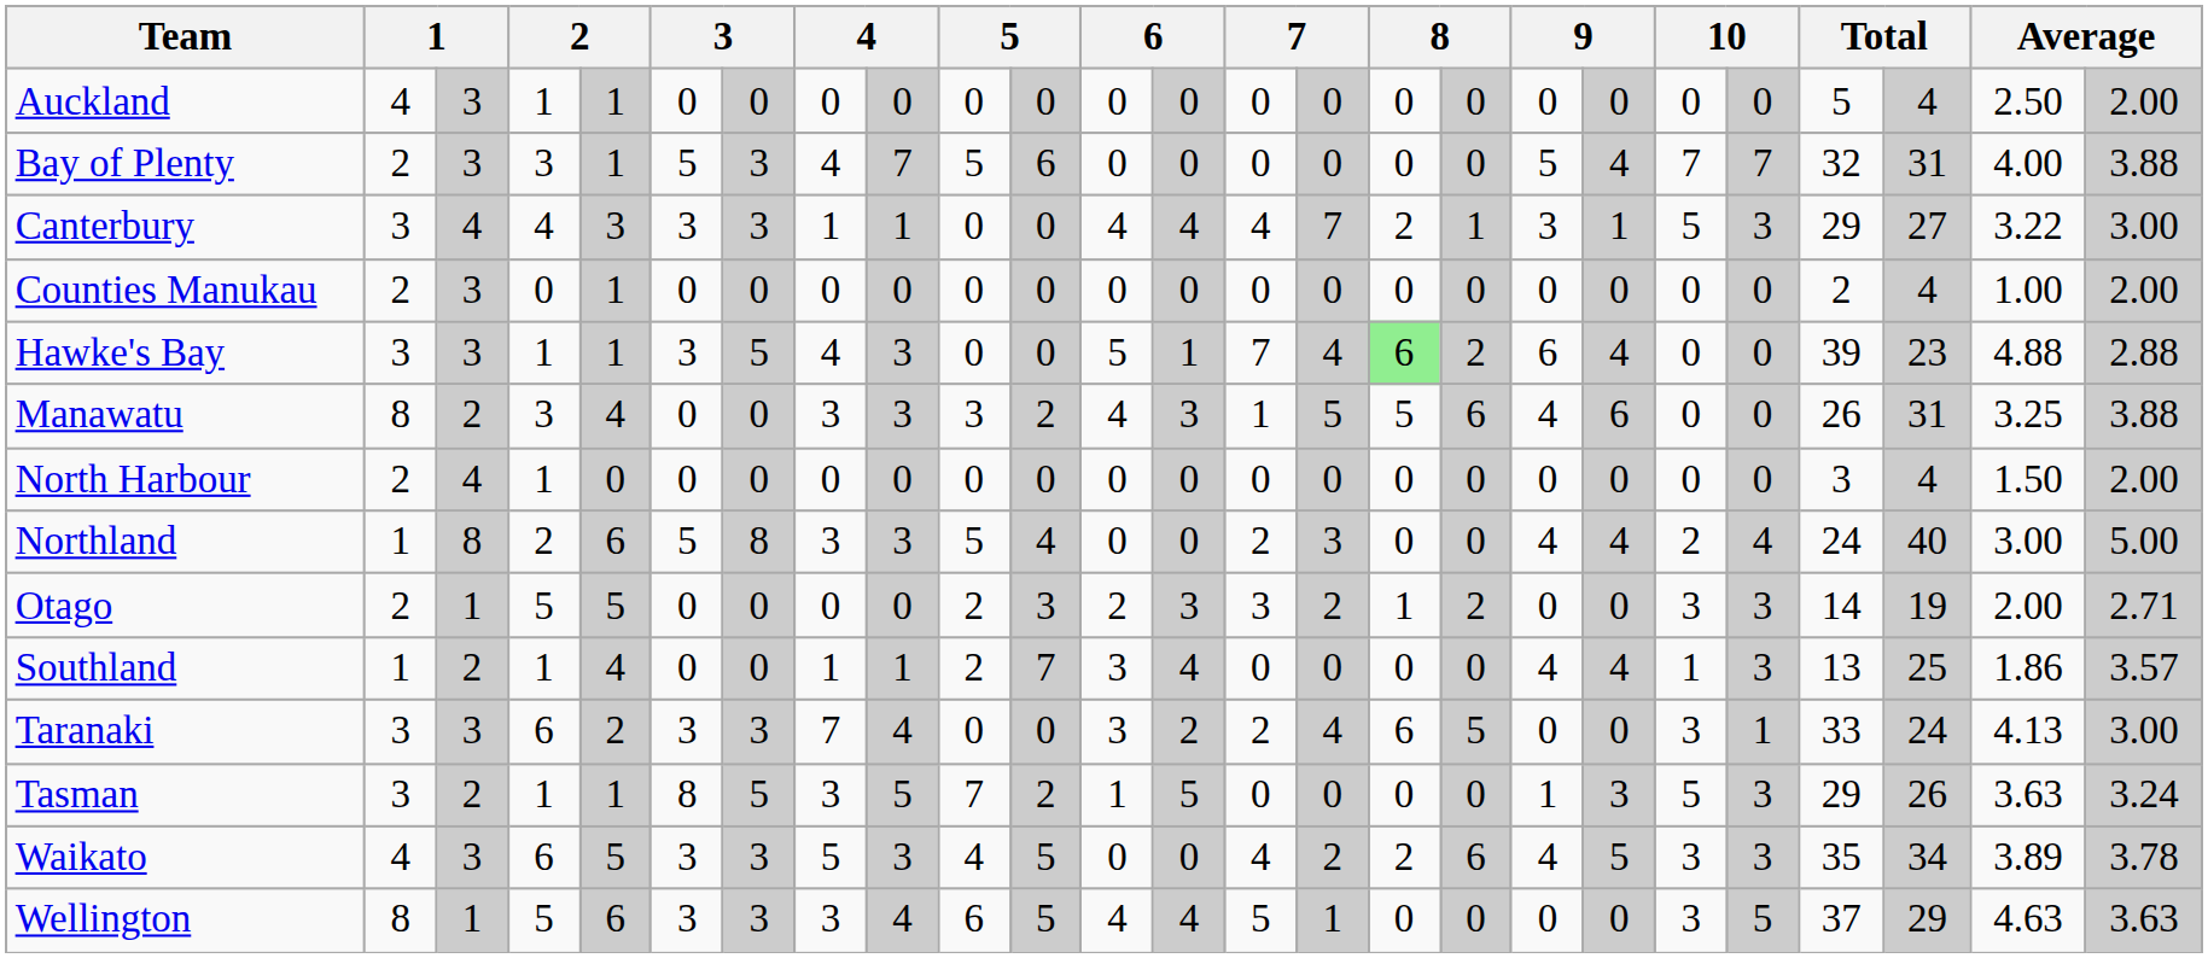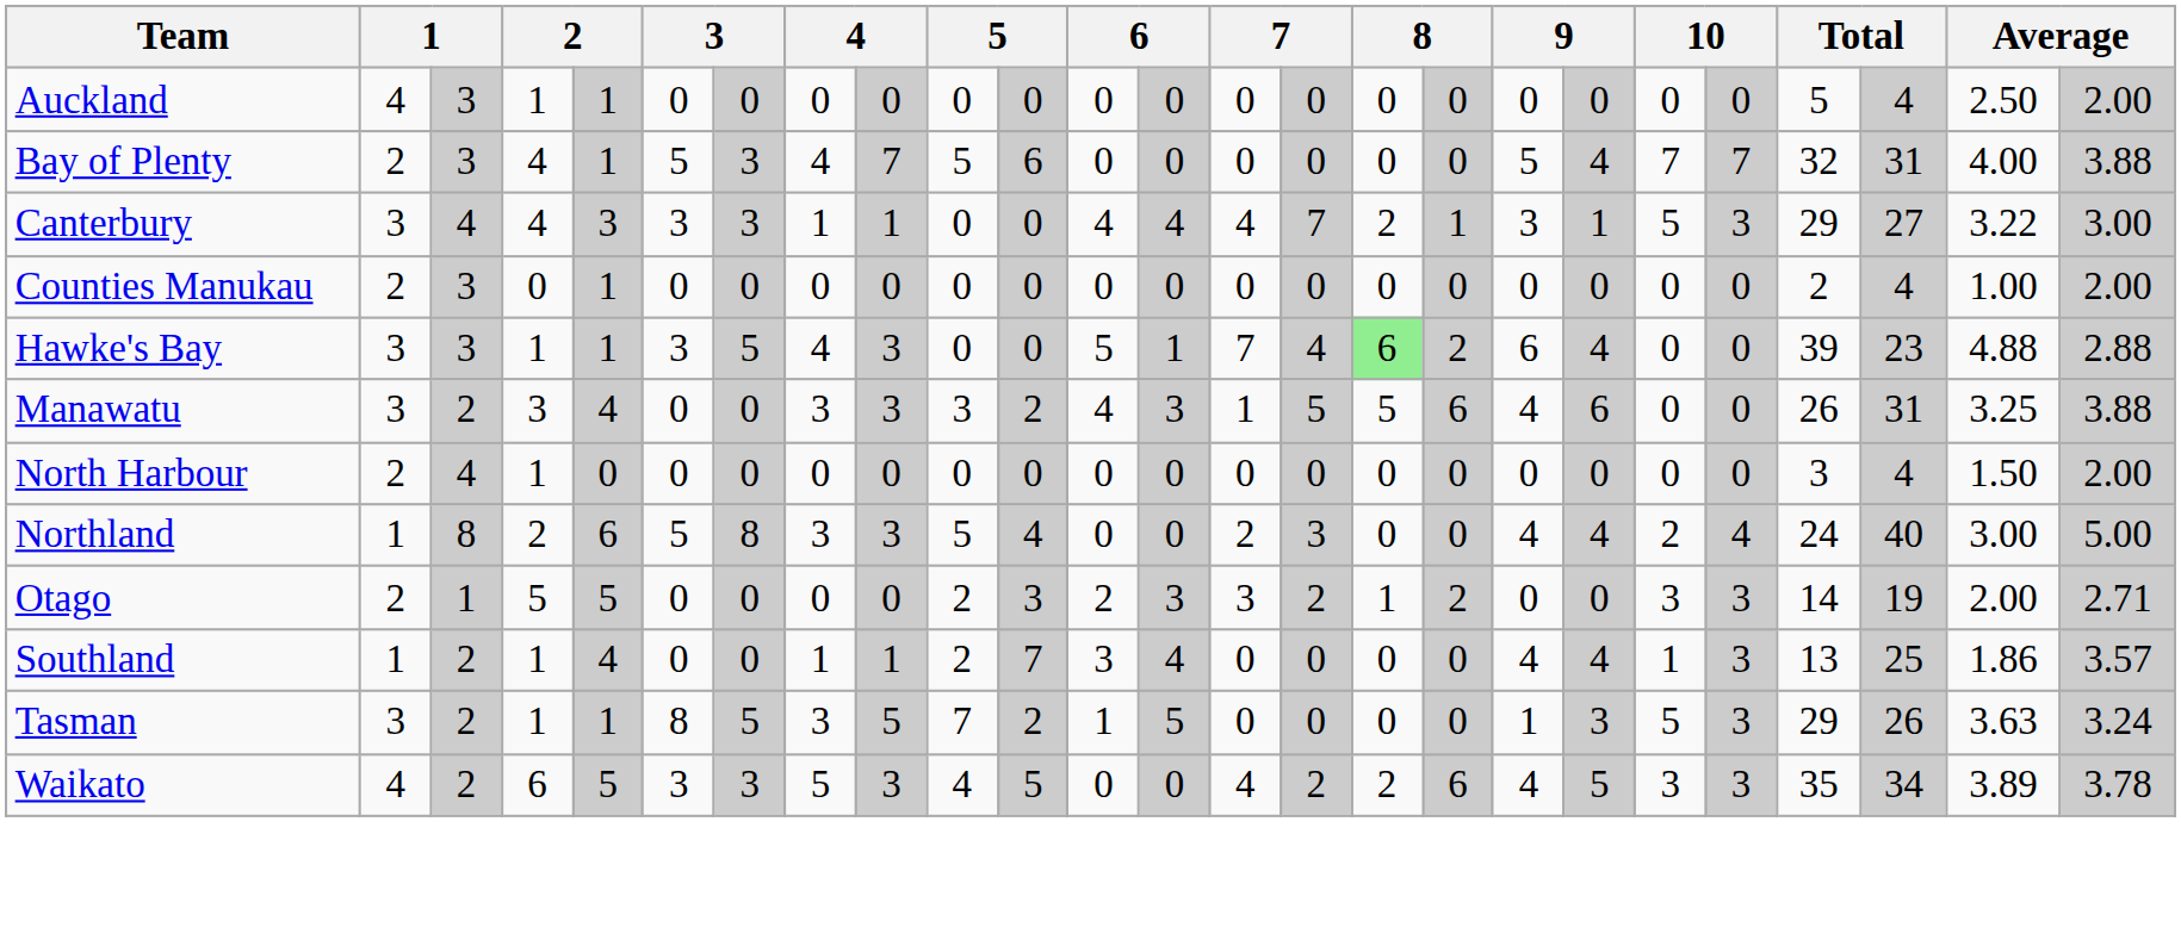Bay of Plenty | column 4: 3 -> 4
Manawatu | column 2: 8 -> 3
- row: Taranaki | 3 | 3 | 6 | 2 | 3 | 3 | 7 | 4 | 0 | 0 | 3 | 2 | 2 | 4 | 6 | 5 | 0 | 0 | 3 | 1 | 33 | 24 | 4.13 | 3.00
Waikato | column 3: 3 -> 2
- row: Wellington | 8 | 1 | 5 | 6 | 3 | 3 | 3 | 4 | 6 | 5 | 4 | 4 | 5 | 1 | 0 | 0 | 0 | 0 | 3 | 5 | 37 | 29 | 4.63 | 3.63
